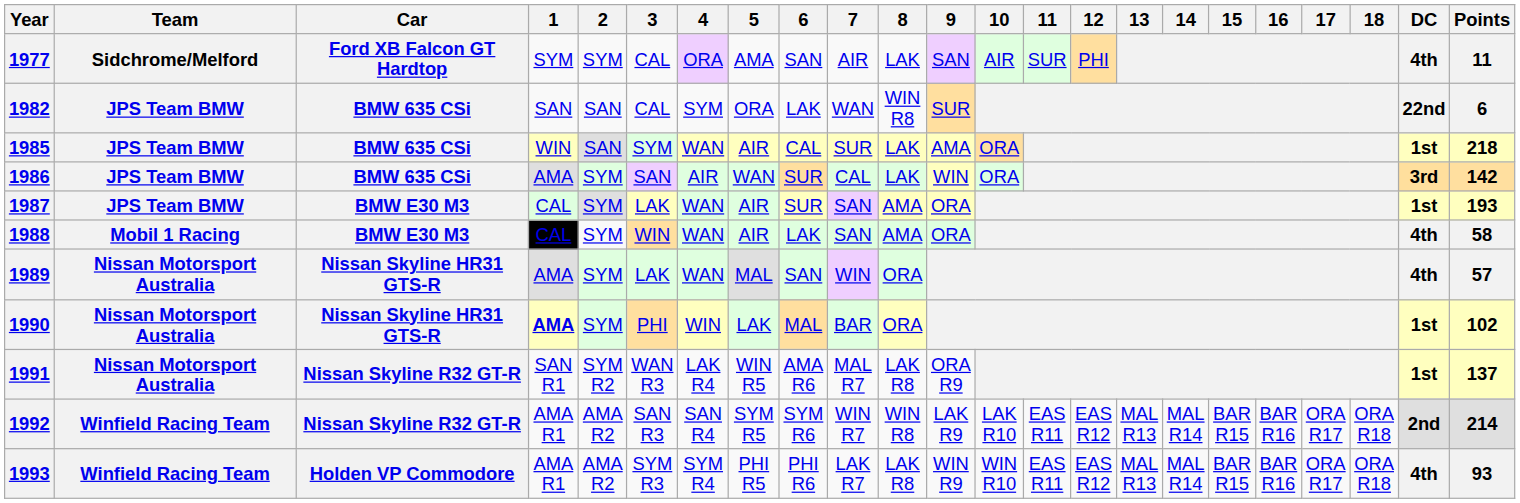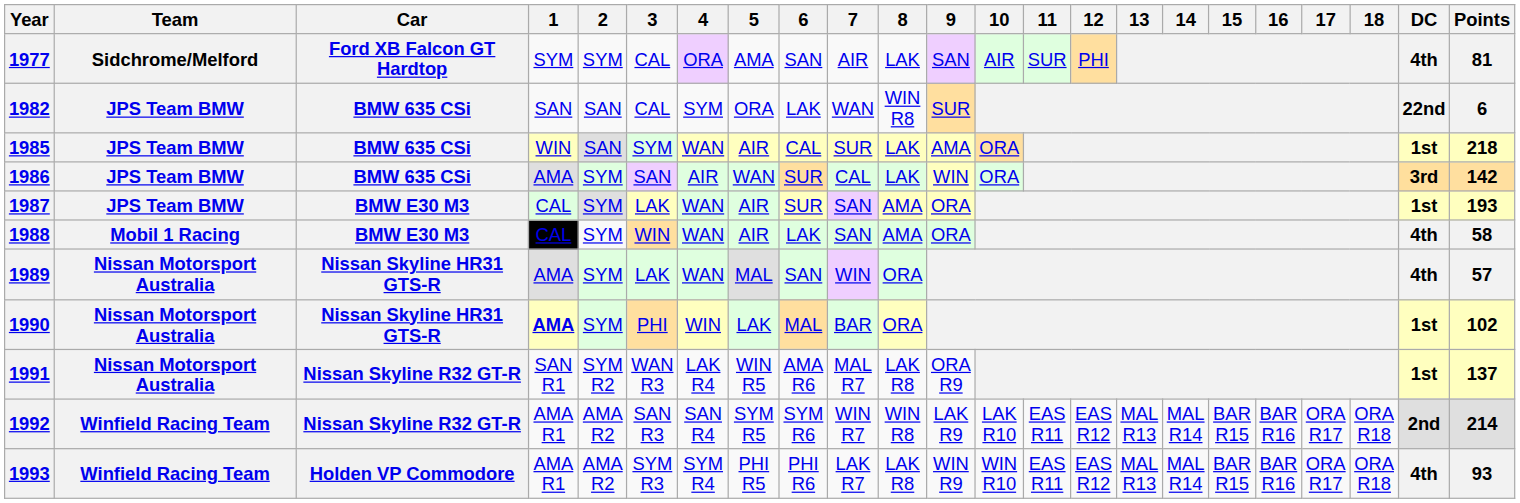1977 | Points: 11 -> 81
